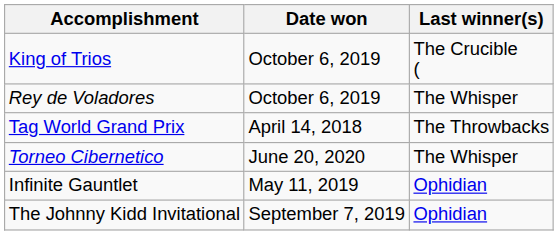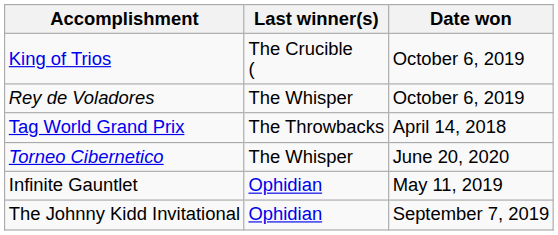columns swapped: Last winner(s) <-> Date won
